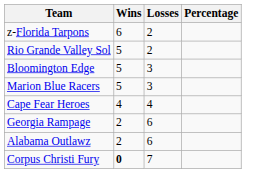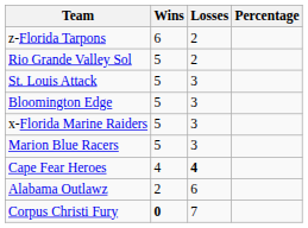+ row: St. Louis Attack | 5 | 3
+ row: x-Florida Marine Raiders | 5 | 3
Cape Fear Heroes | Losses: normal -> bold
- row: Georgia Rampage | 2 | 6
